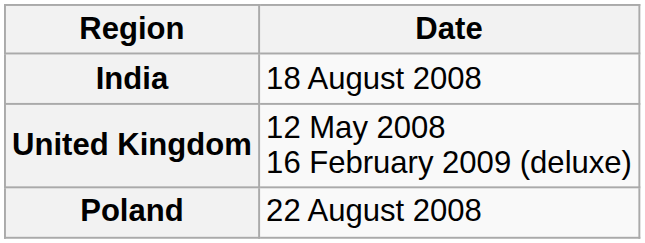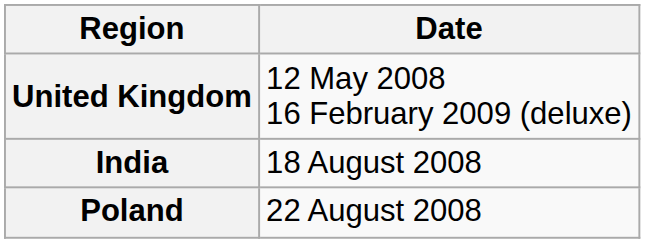rows swapped: United Kingdom <-> India
